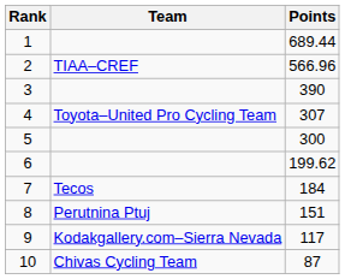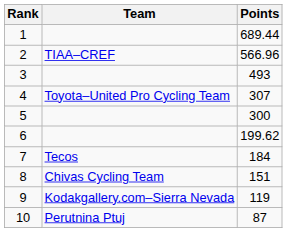3 | Points: 390 -> 493
8 | Team: Perutnina Ptuj -> Chivas Cycling Team
9 | Points: 117 -> 119
10 | Team: Chivas Cycling Team -> Perutnina Ptuj
